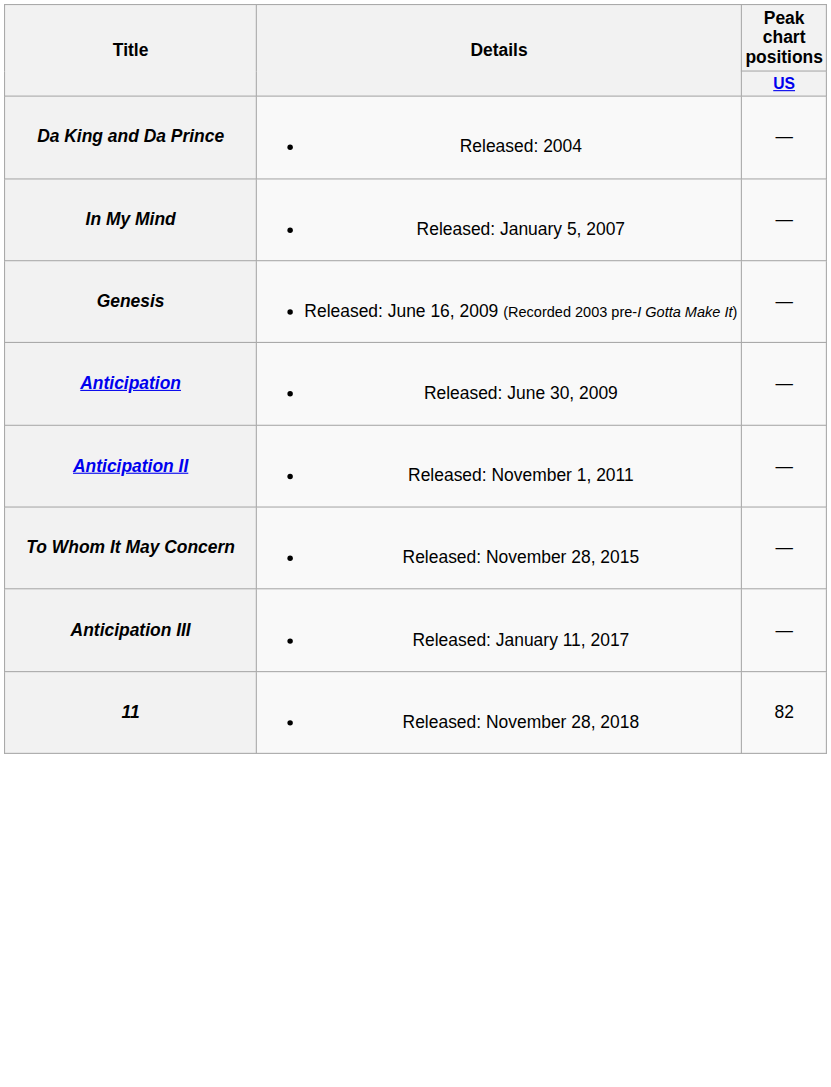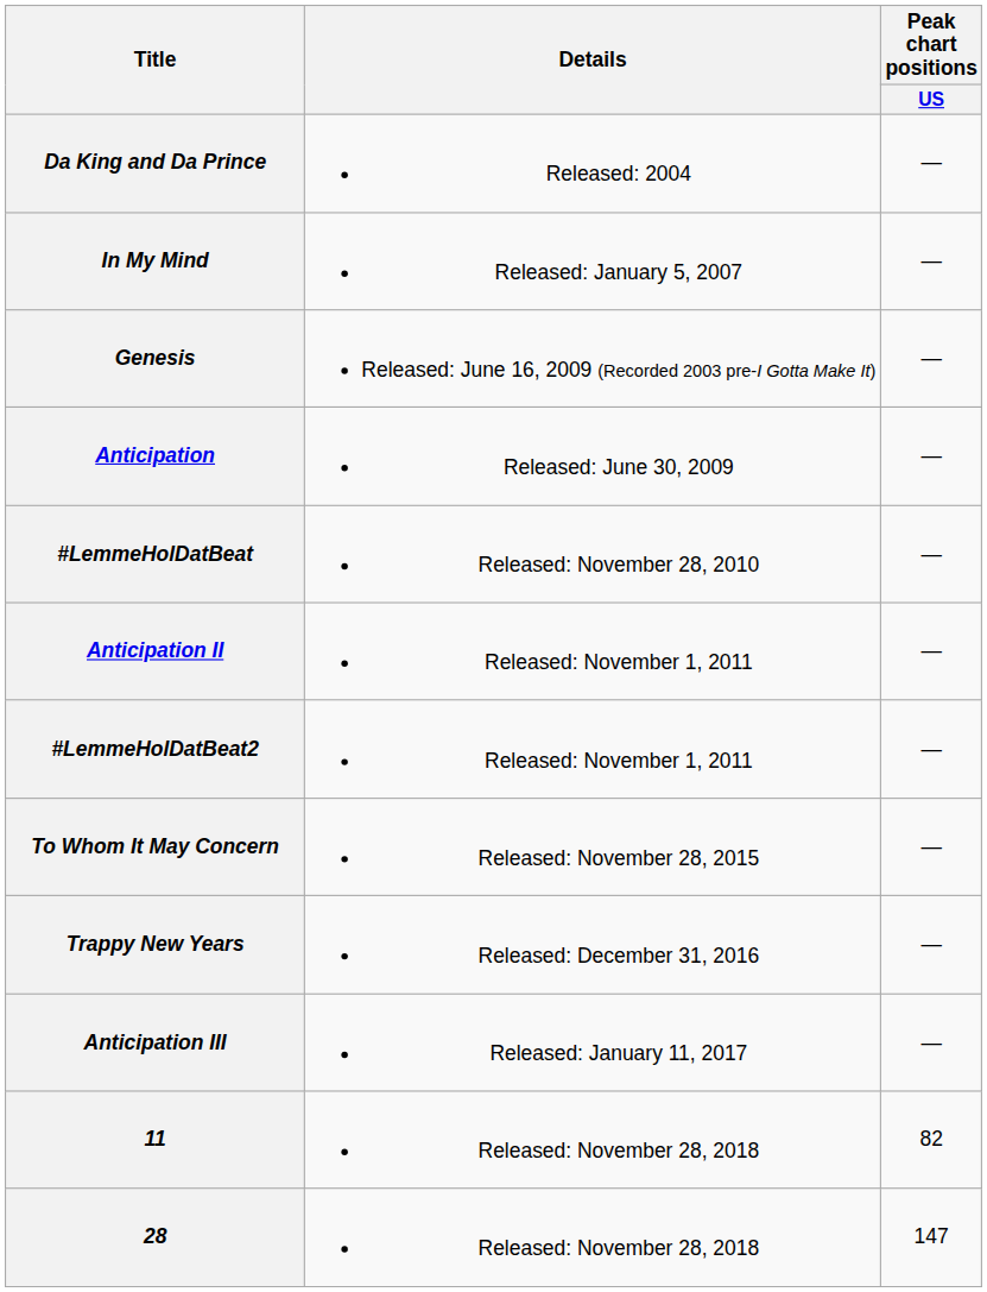+ row: #LemmeHolDatBeat | Released: November 28, 2010 | —
+ row: #LemmeHolDatBeat2 | Released: November 1, 2011 | —
+ row: Trappy New Years | Released: December 31, 2016 | —
+ row: 28 | Released: November 28, 2018 | 147
